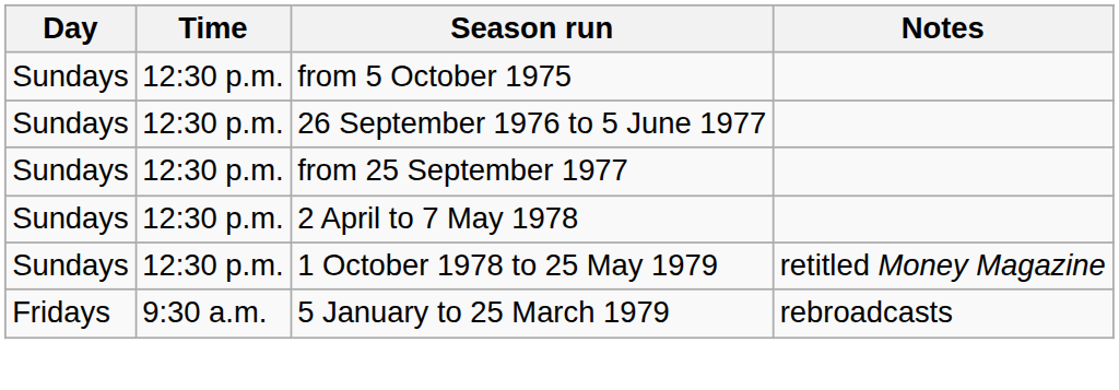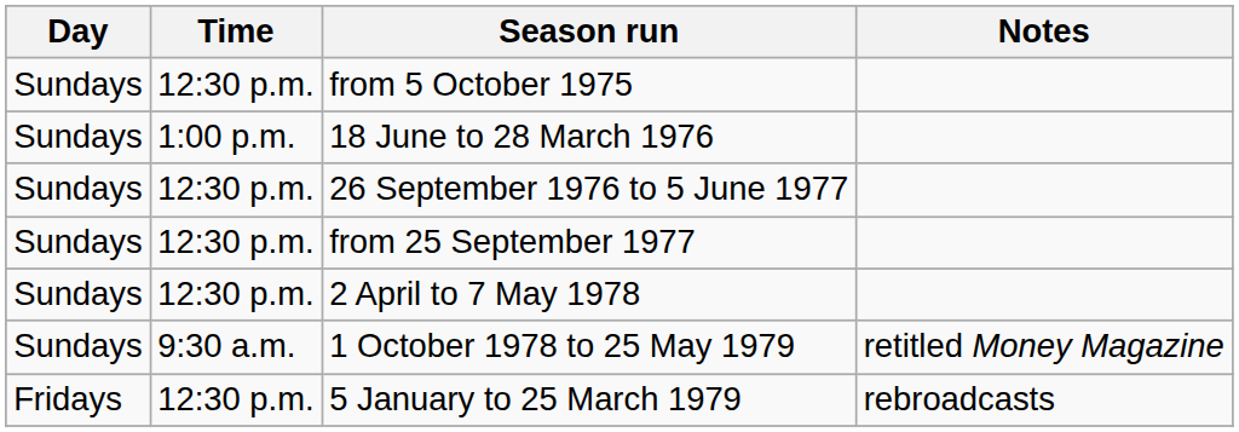+ row: Sundays | 1:00 p.m. | 18 June to 28 March 1976
1 October 1978 to 25 May 1979 | Time: 12:30 p.m. -> 9:30 a.m.
5 January to 25 March 1979 | Time: 9:30 a.m. -> 12:30 p.m.
